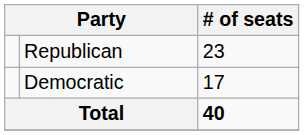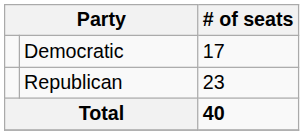rows swapped: Republican <-> Democratic
